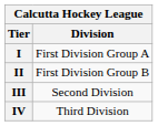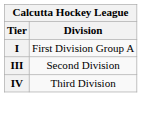- row: II | First Division Group B
